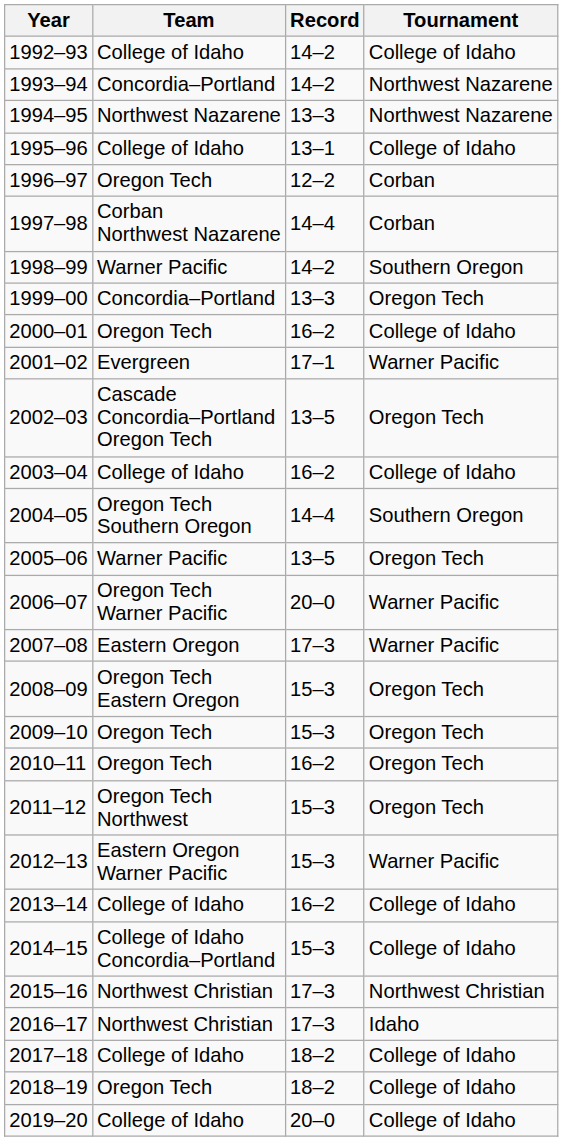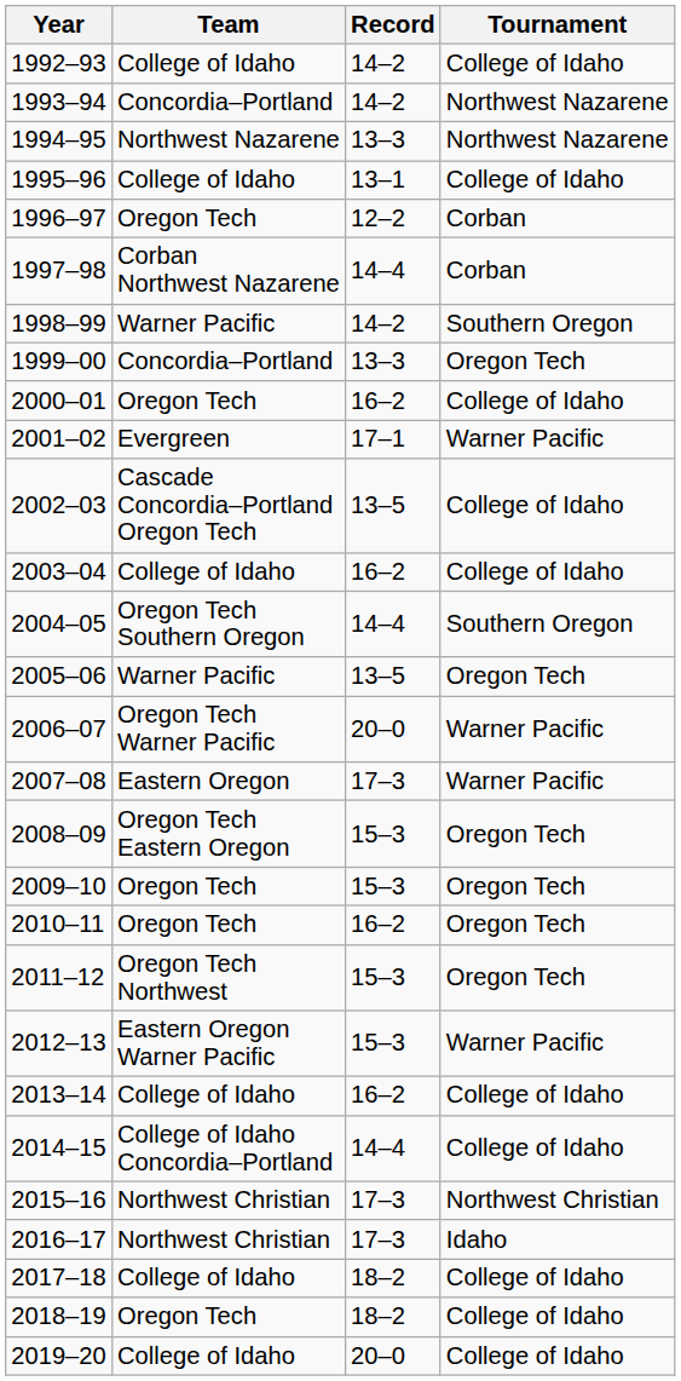2002–03 | Tournament: Oregon Tech -> College of Idaho
2014–15 | Record: 15–3 -> 14–4
